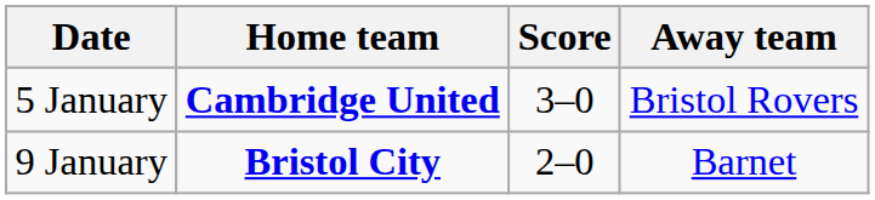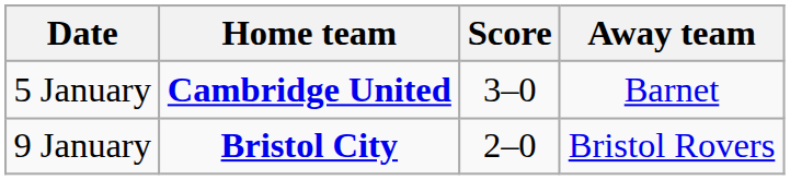5 January | Away team: Bristol Rovers -> Barnet
9 January | Away team: Barnet -> Bristol Rovers
